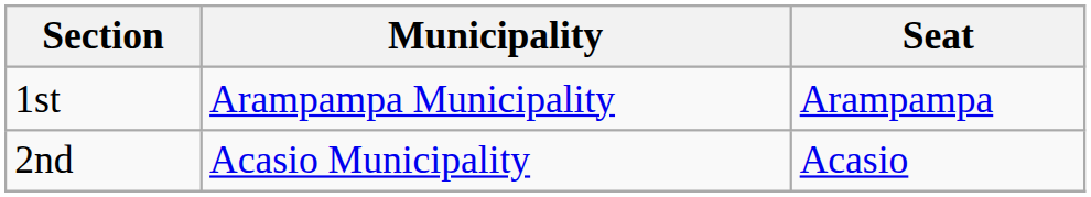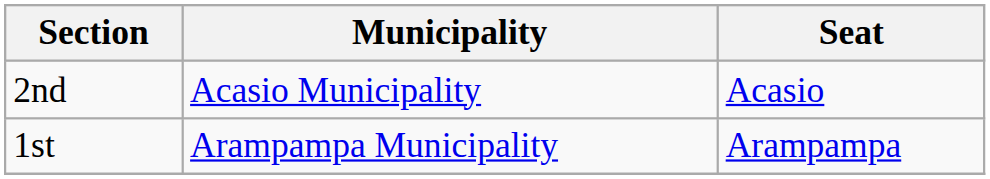rows swapped: 1st <-> 2nd
